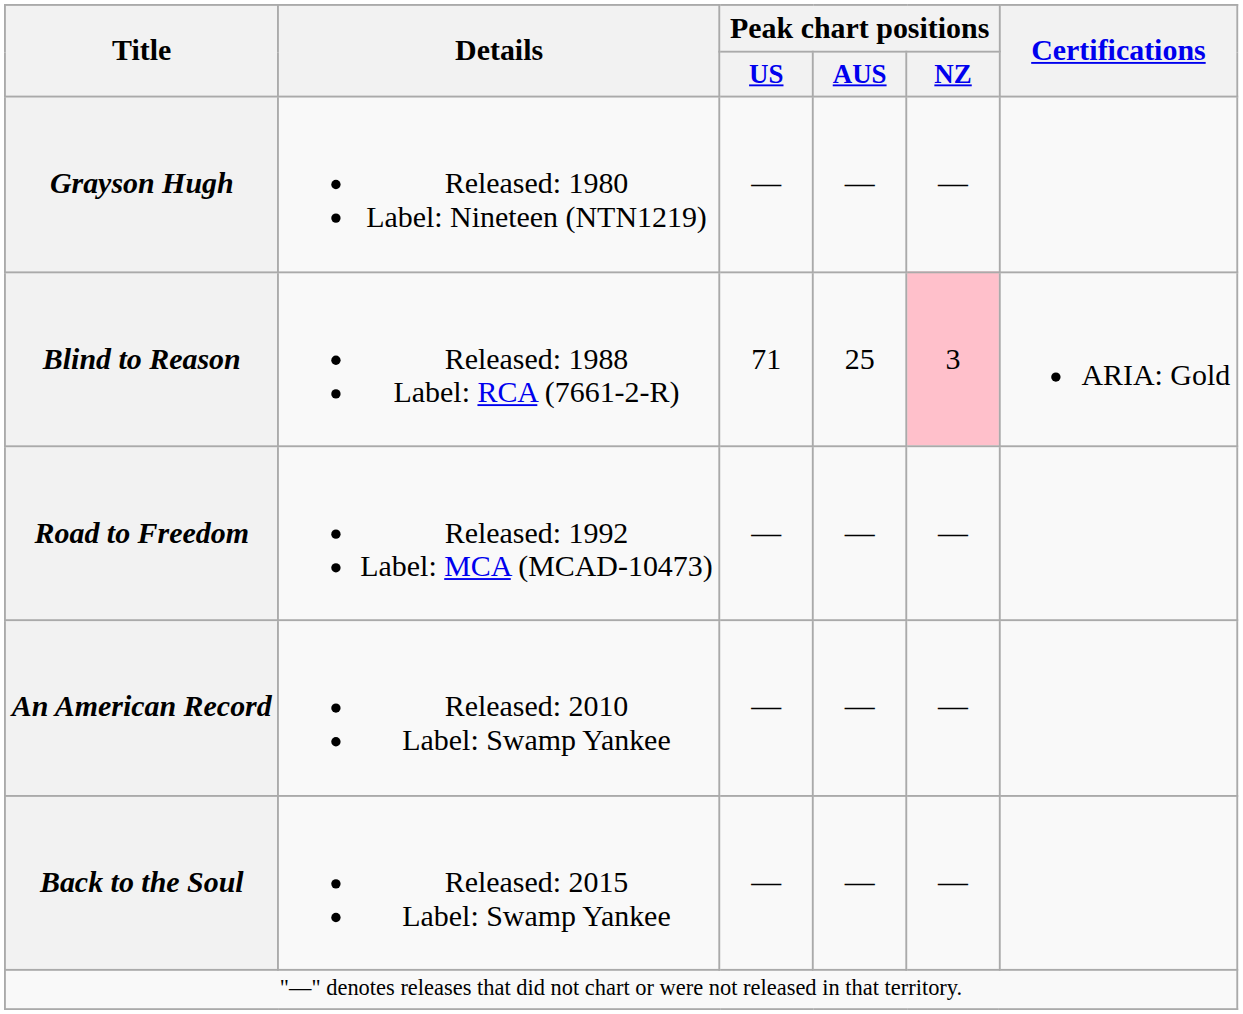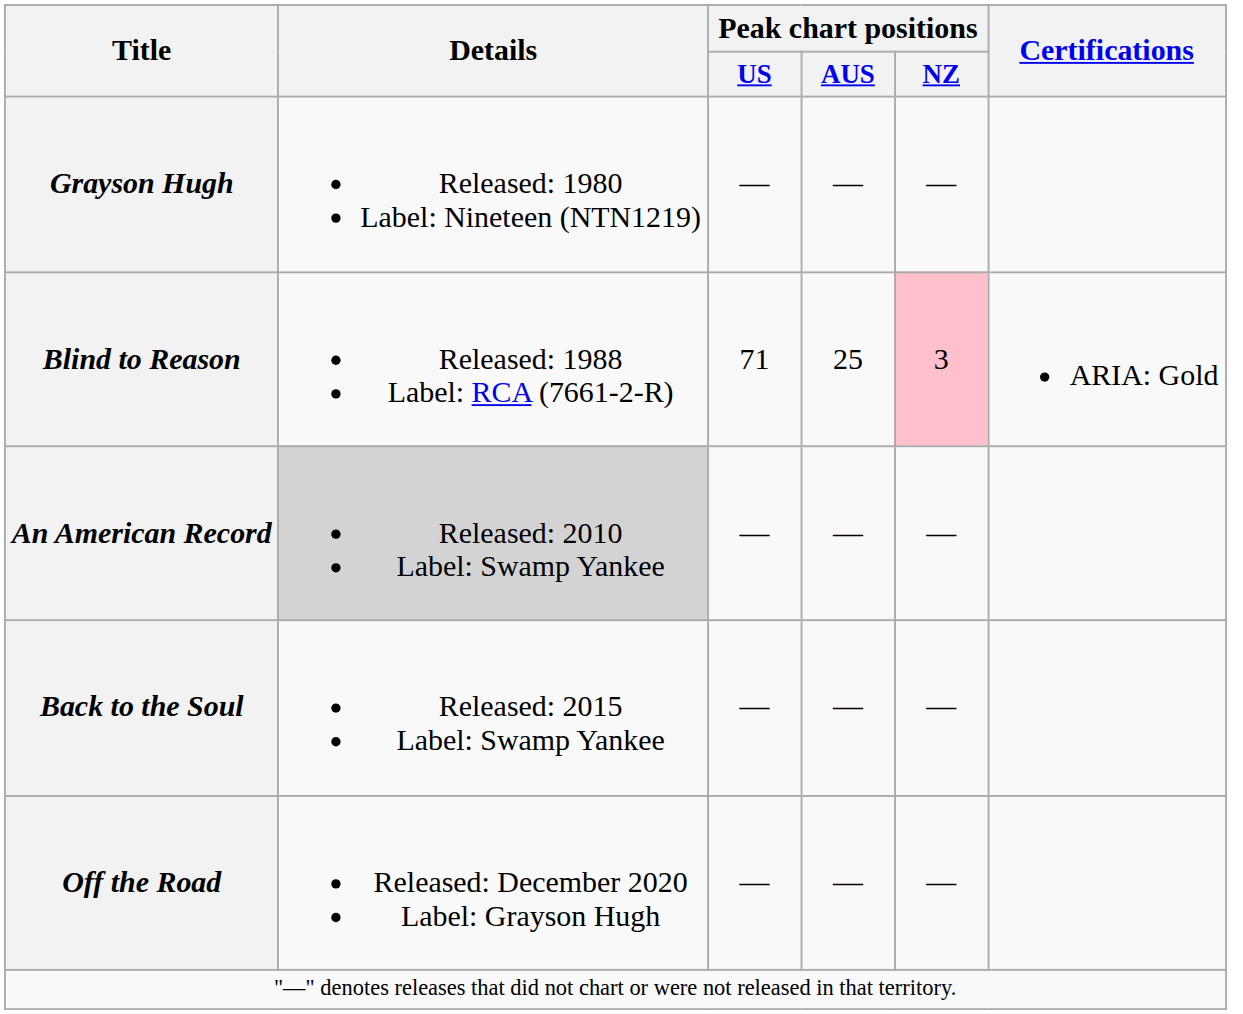- row: Road to Freedom | Released: 1992 Label: MCA (MCAD-10473) | — | — | —
An American Record | Details: no background -> lightgrey background
+ row: Off the Road | Released: December 2020 Label: Grayson Hugh | — | — | —
